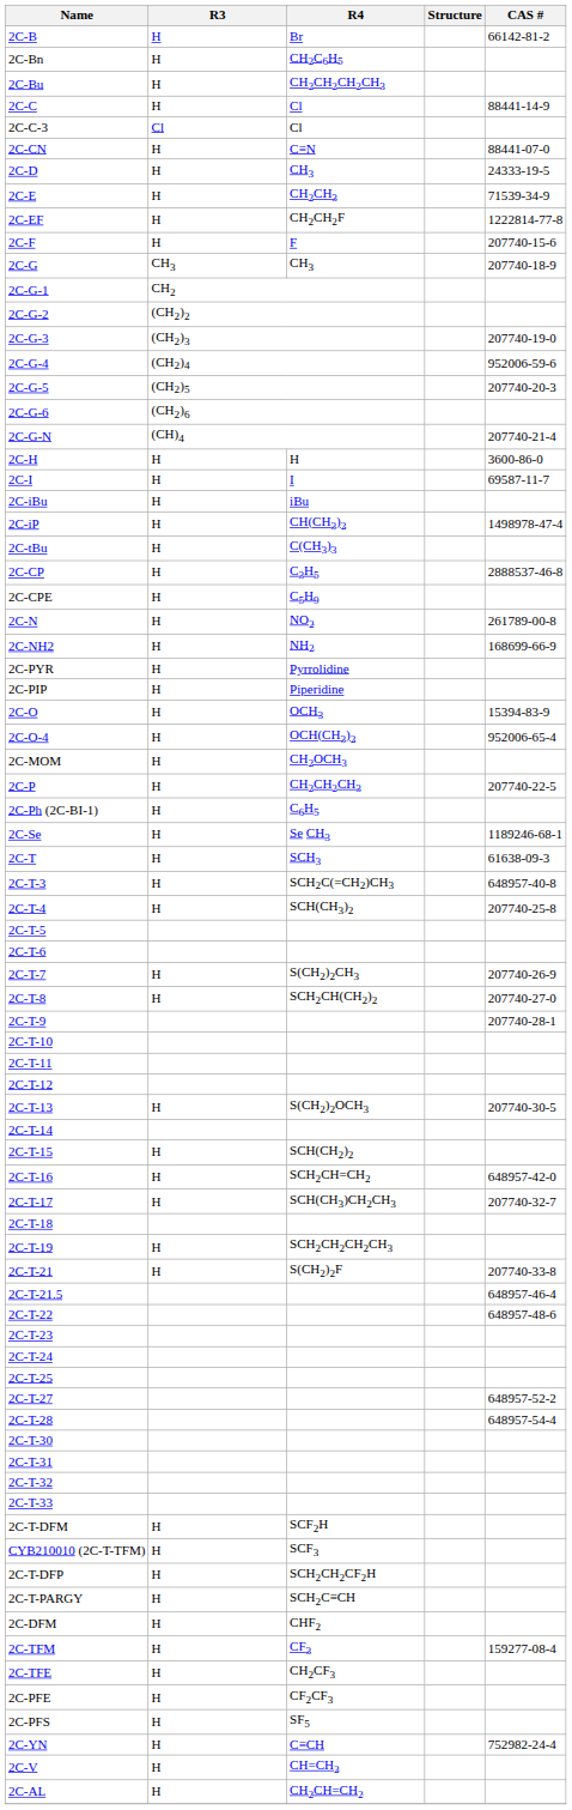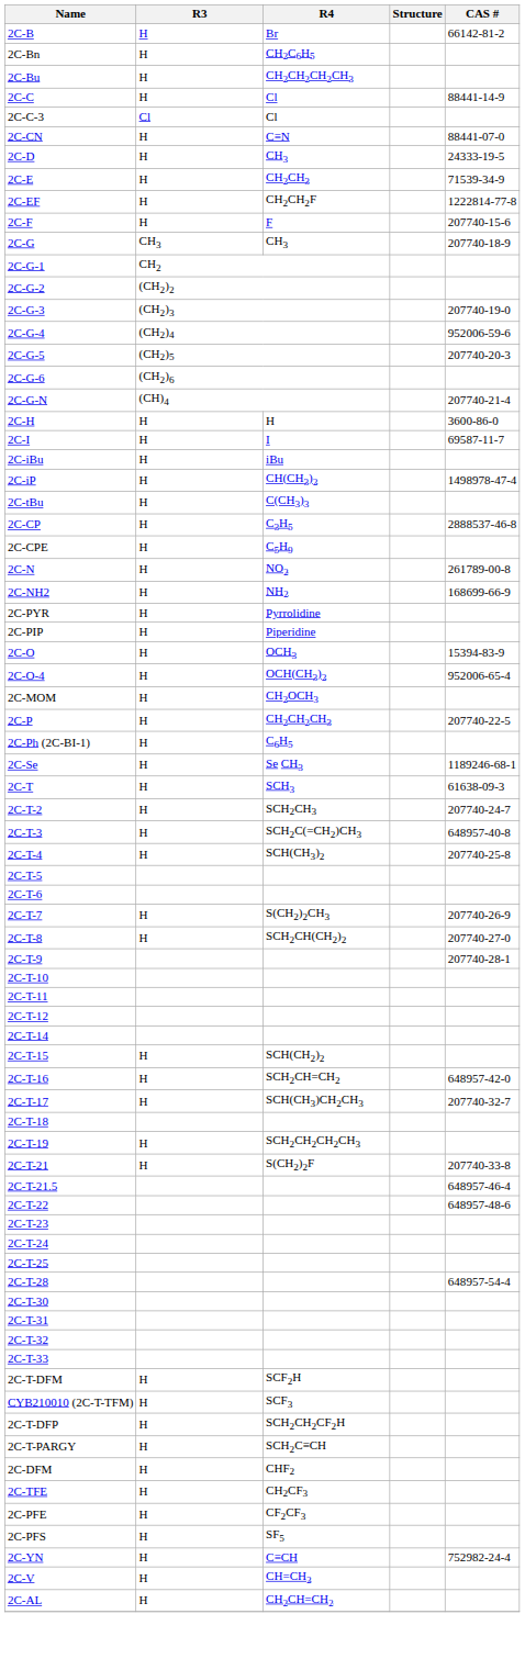+ row: 2C-T-2 | H | SCH2CH3 | 207740-24-7
- row: 2C-T-13 | H | S(CH2)2OCH3 | 207740-30-5
- row: 2C-T-27 | 648957-52-2
- row: 2C-TFM | H | CF3 | 159277-08-4
